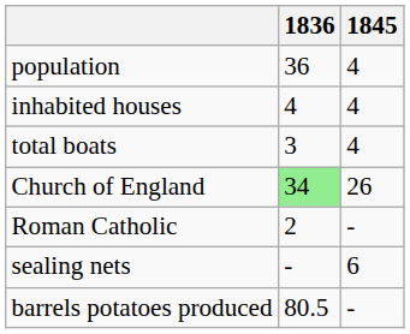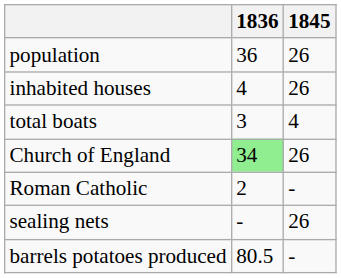population | 1845: 4 -> 26
inhabited houses | 1845: 4 -> 26
sealing nets | 1845: 6 -> 26
